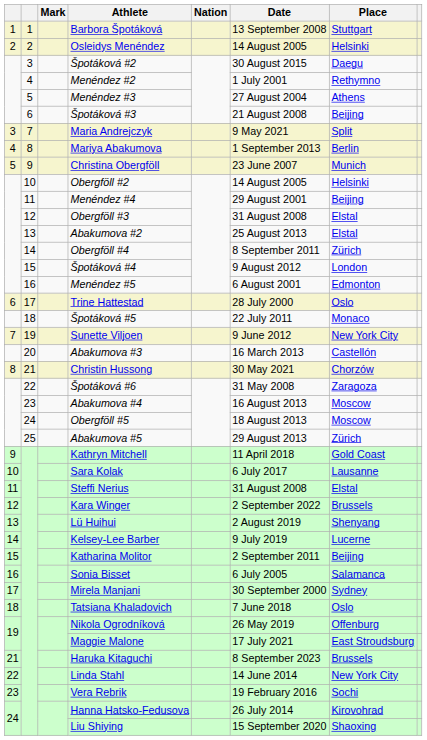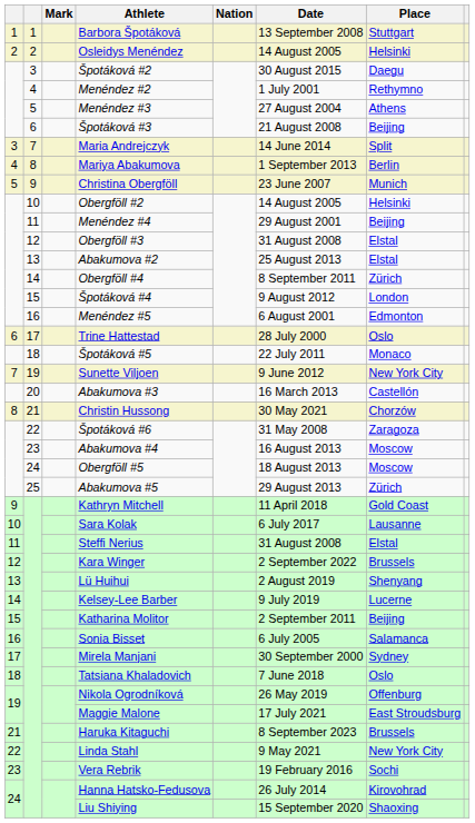Maria Andrejczyk | Date: 9 May 2021 -> 14 June 2014
Linda Stahl | Date: 14 June 2014 -> 9 May 2021
